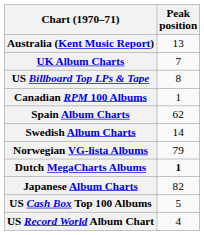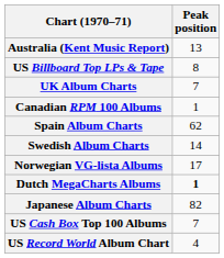rows swapped: US Billboard Top LPs & Tape <-> UK Album Charts
Norwegian VG-lista Albums | Peak position: 79 -> 17
US Cash Box Top 100 Albums | Peak position: 5 -> 7
